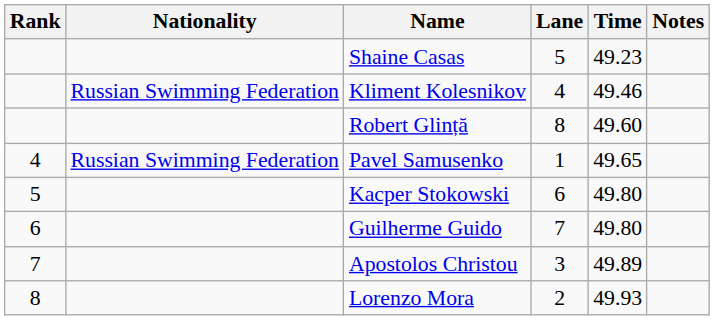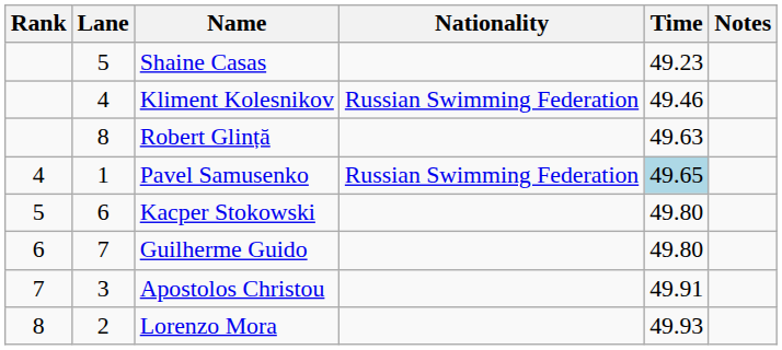columns swapped: Lane <-> Nationality
Robert Glință | Time: 49.60 -> 49.63
Pavel Samusenko | Time: no background -> lightblue background
Apostolos Christou | Time: 49.89 -> 49.91
